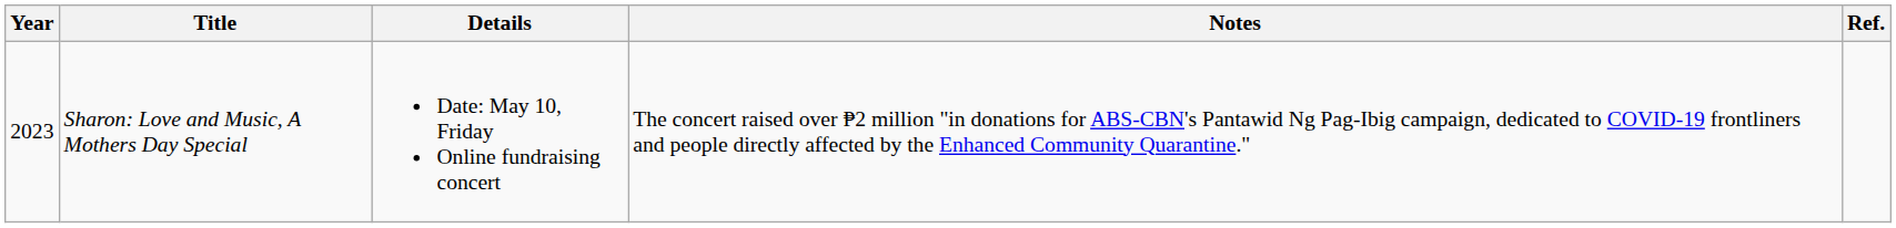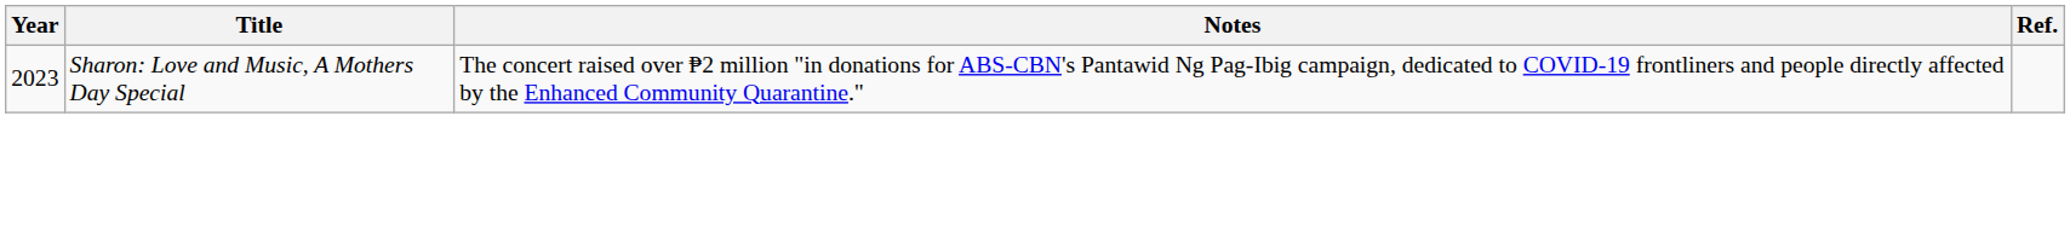- column: Details | Date: May 10, Friday Online fundraising concert
